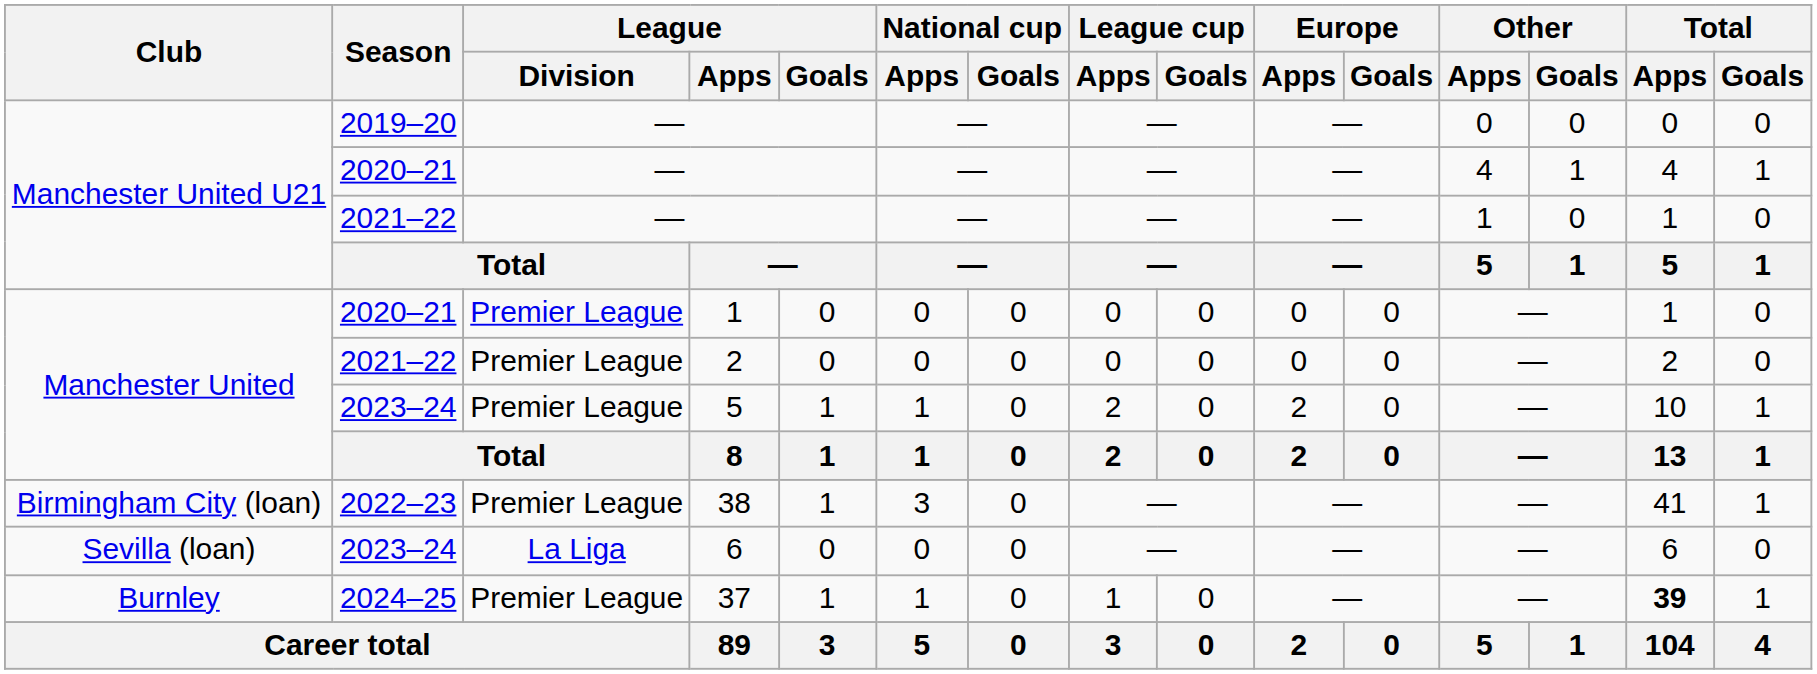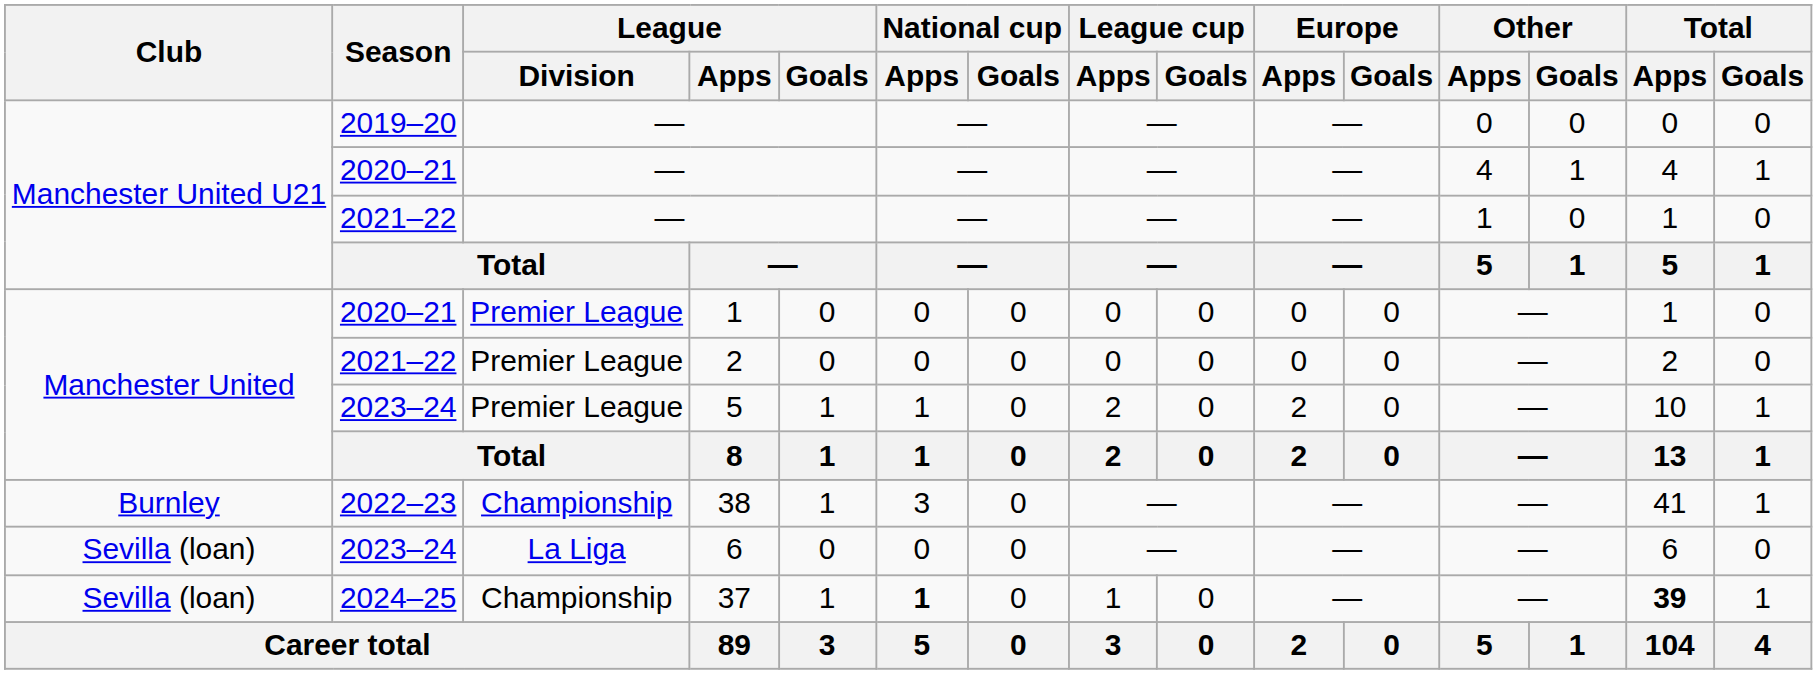38 | Club: Birmingham City (loan) -> Burnley
38 | League / Division: Premier League -> Championship
37 | Club: Burnley -> Sevilla (loan)
37 | League / Division: Premier League -> Championship
37 | National cup / Apps: normal -> bold
